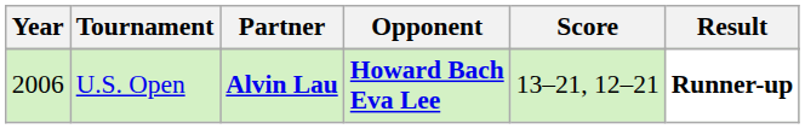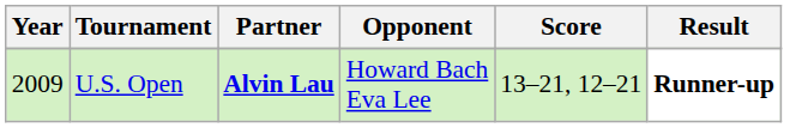U.S. Open | Year: 2006 -> 2009
U.S. Open | Opponent: bold -> normal
